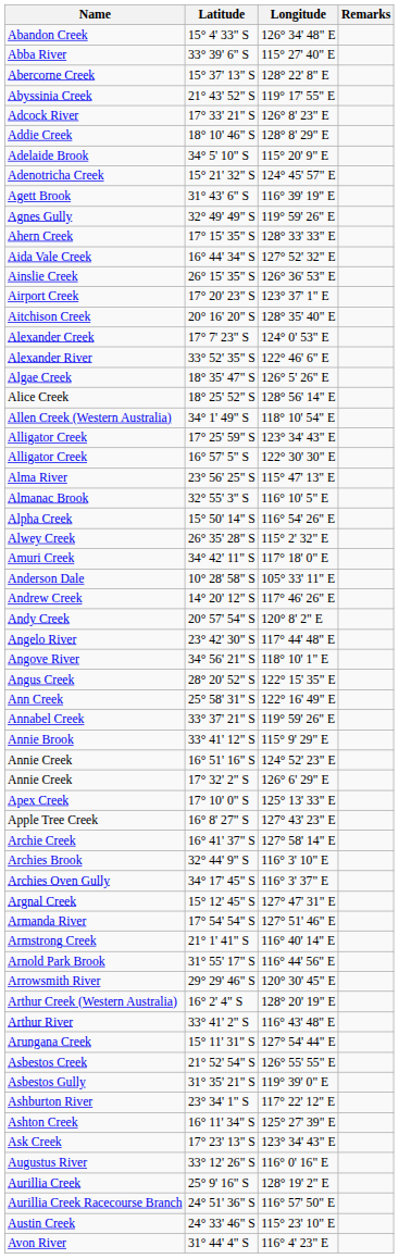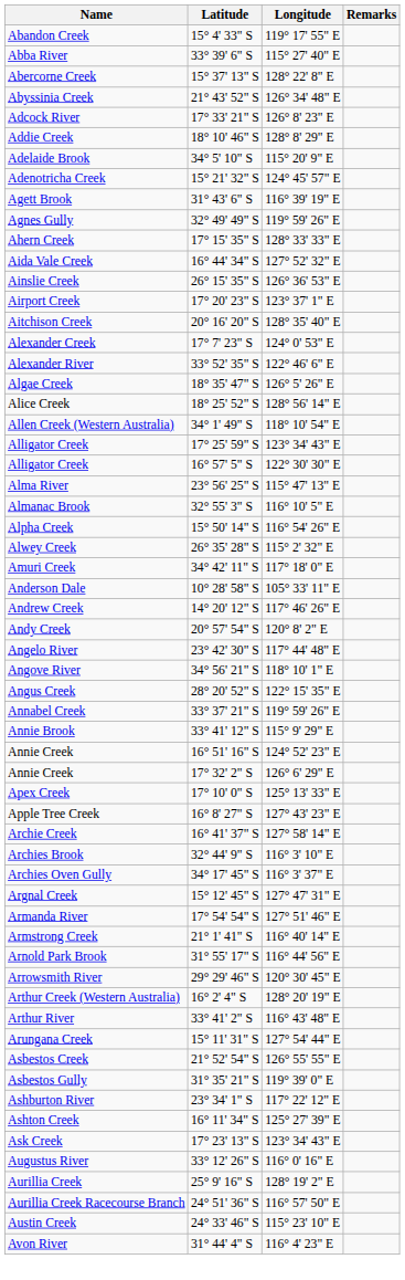Abandon Creek | Longitude: 126° 34' 48" E -> 119° 17' 55" E
Abyssinia Creek | Longitude: 119° 17' 55" E -> 126° 34' 48" E
- row: Ann Creek | 25° 58' 31" S | 122° 16' 49" E
